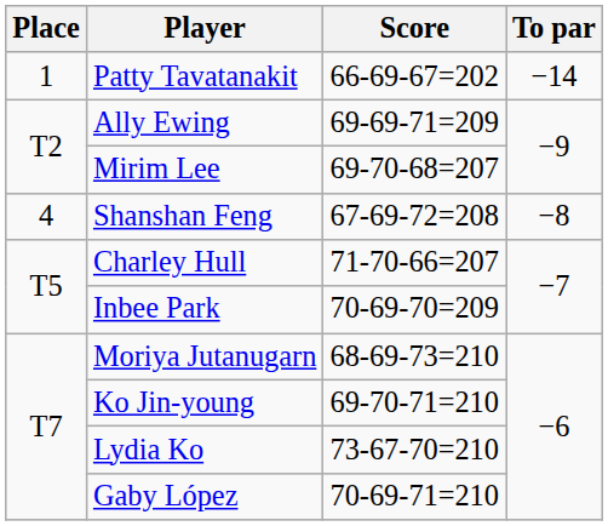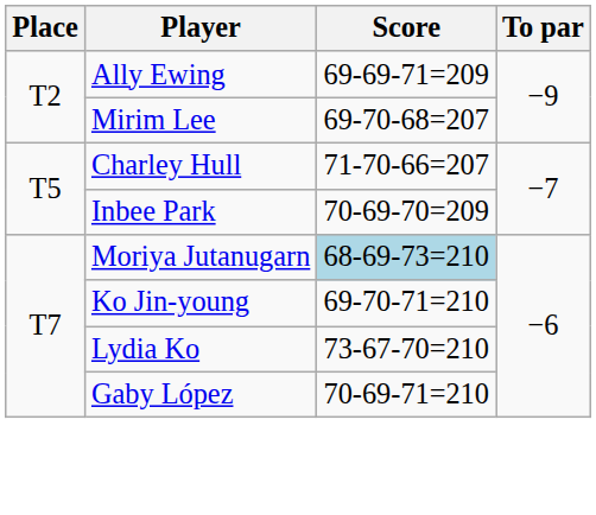- row: 1 | Patty Tavatanakit | 66-69-67=202 | −14
- row: 4 | Shanshan Feng | 67-69-72=208 | −8
Moriya Jutanugarn | Score: no background -> lightblue background
